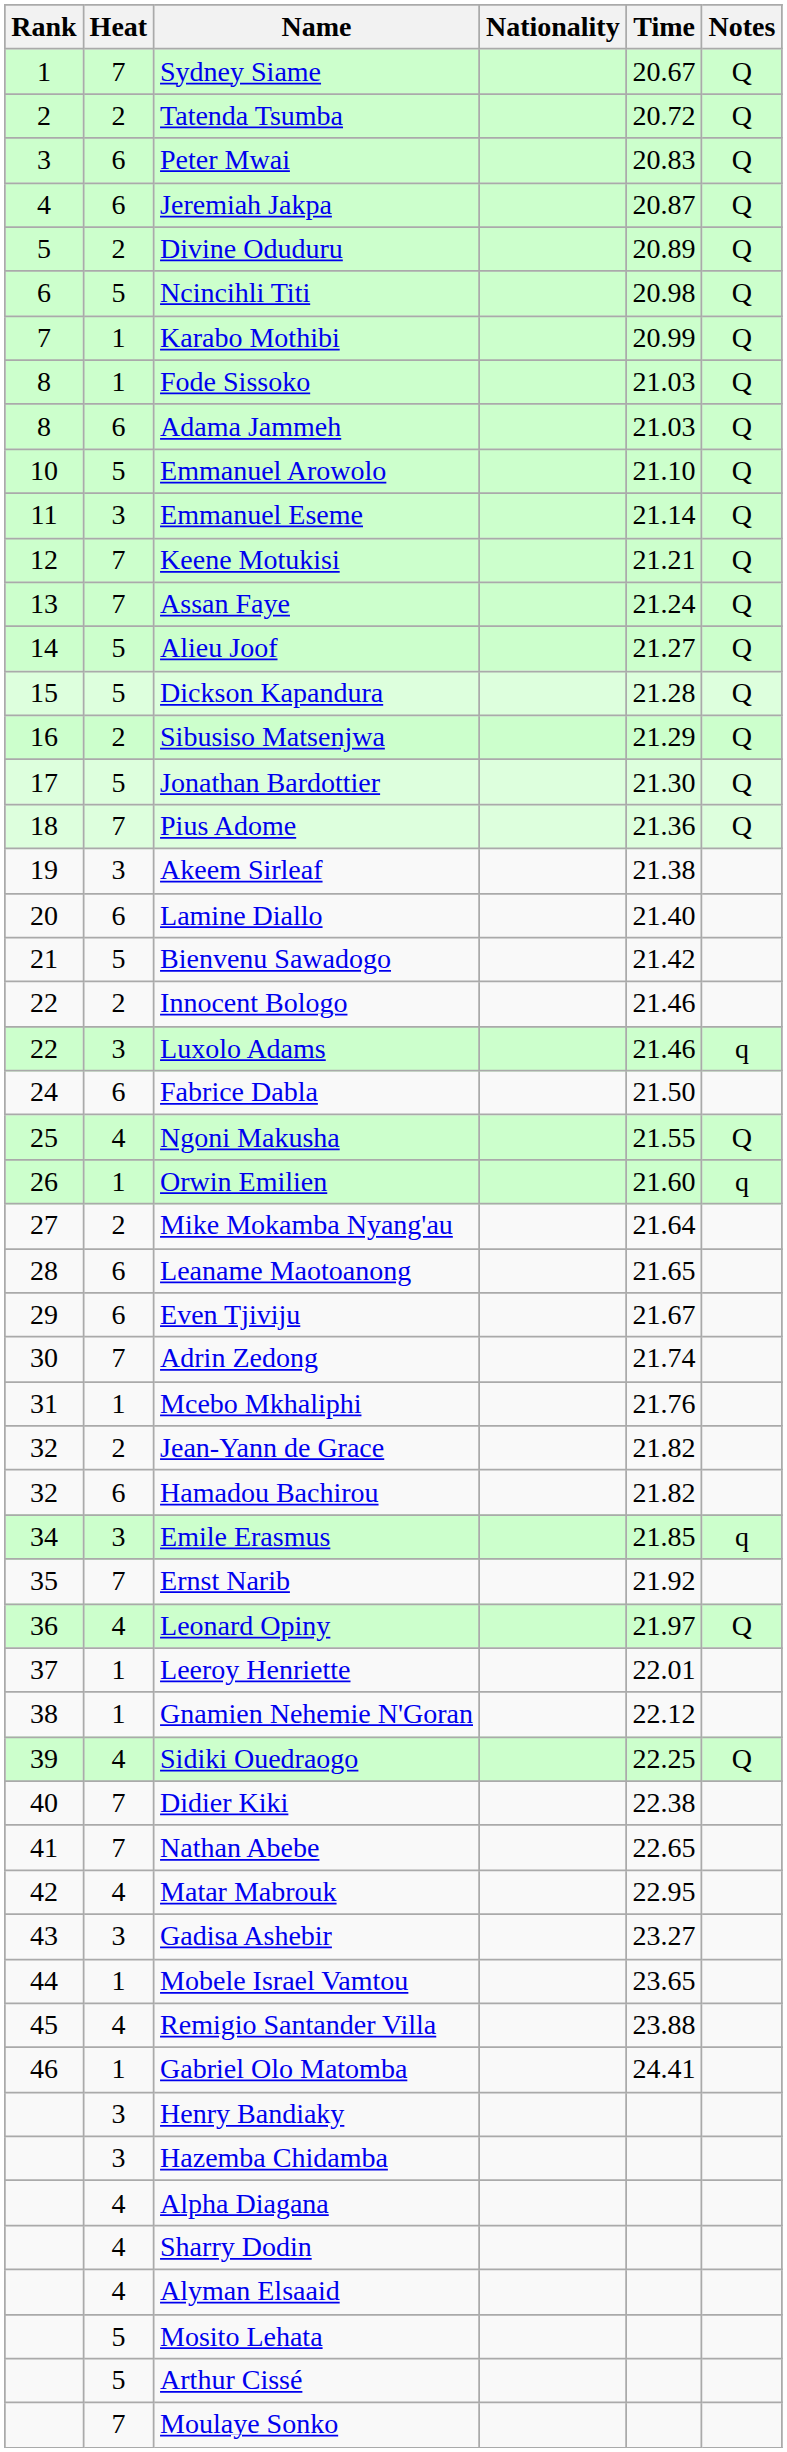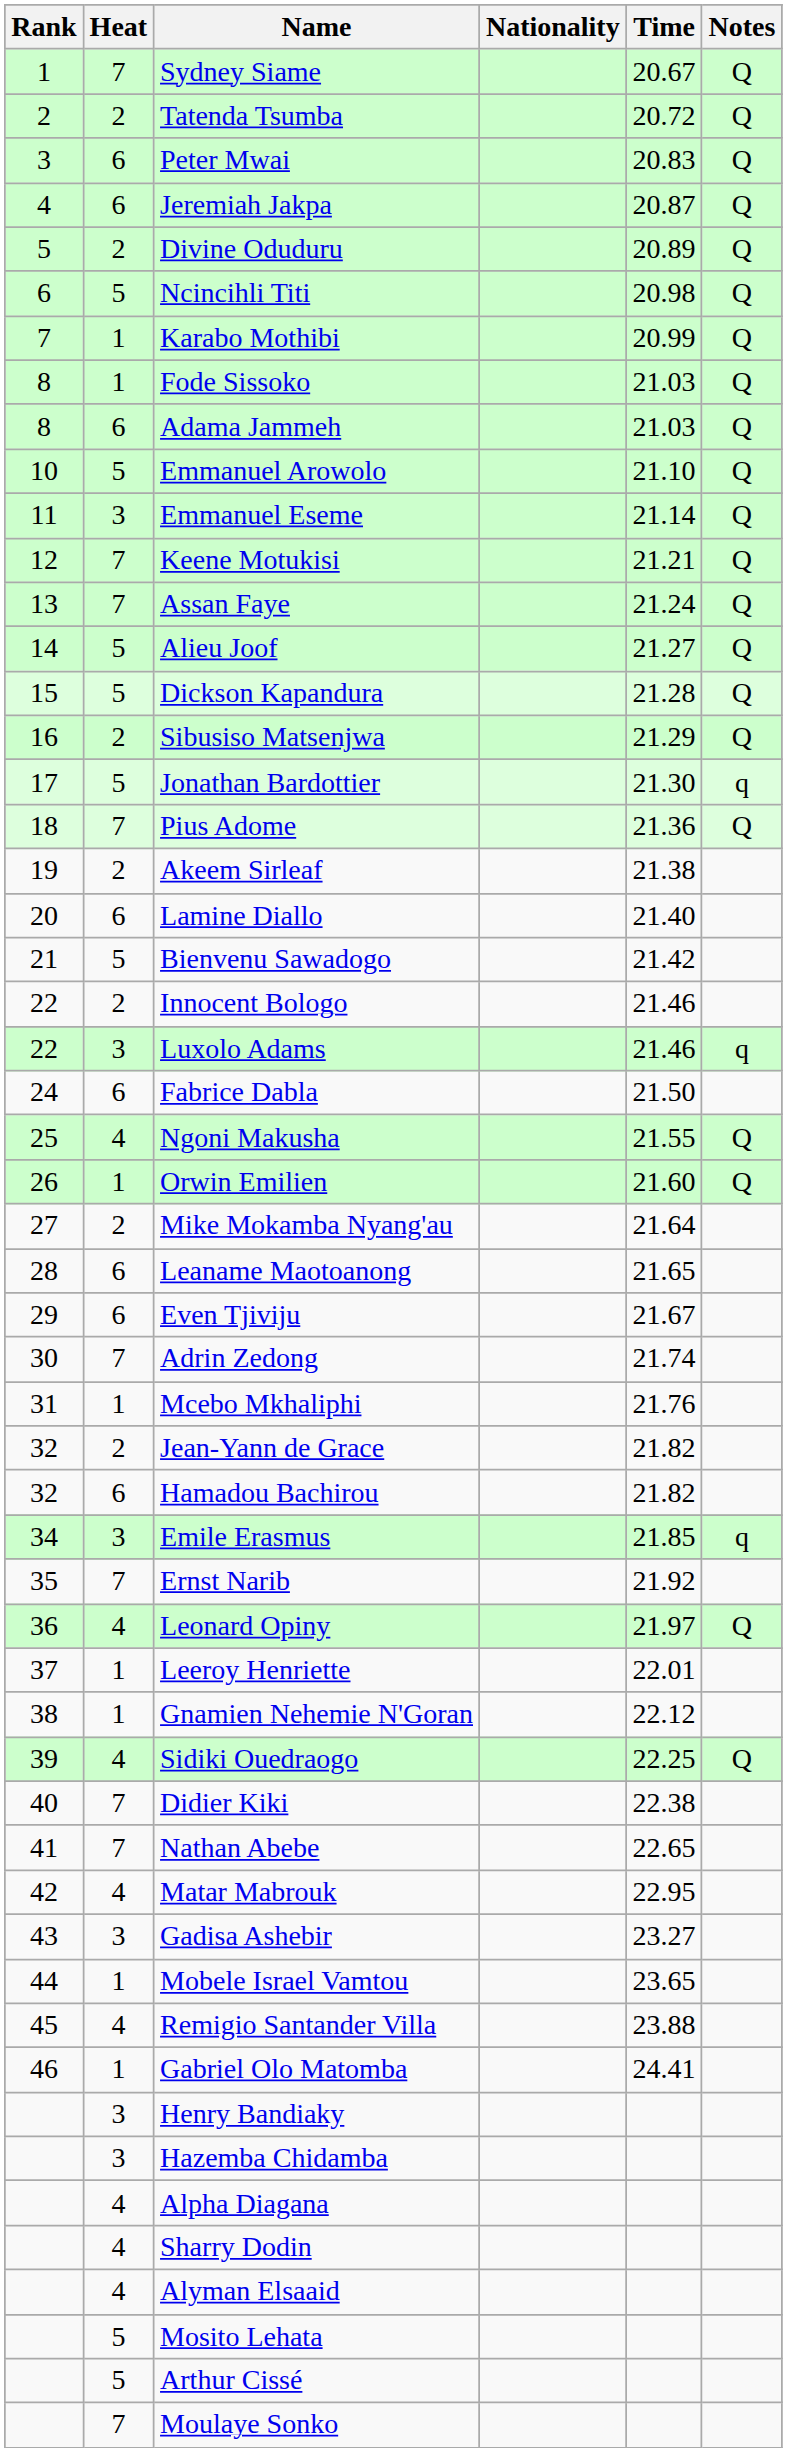Jonathan Bardottier | Notes: Q -> q
Akeem Sirleaf | Heat: 3 -> 2
Orwin Emilien | Notes: q -> Q
